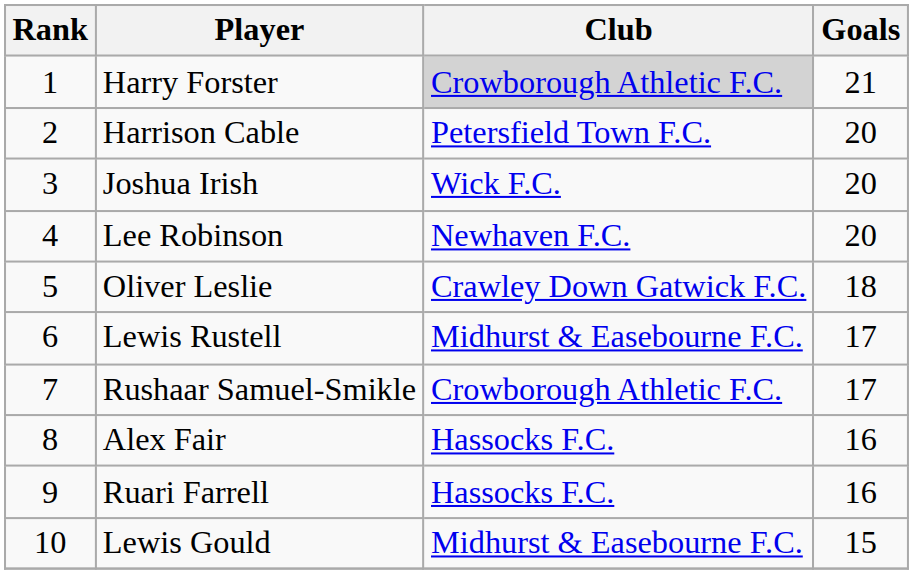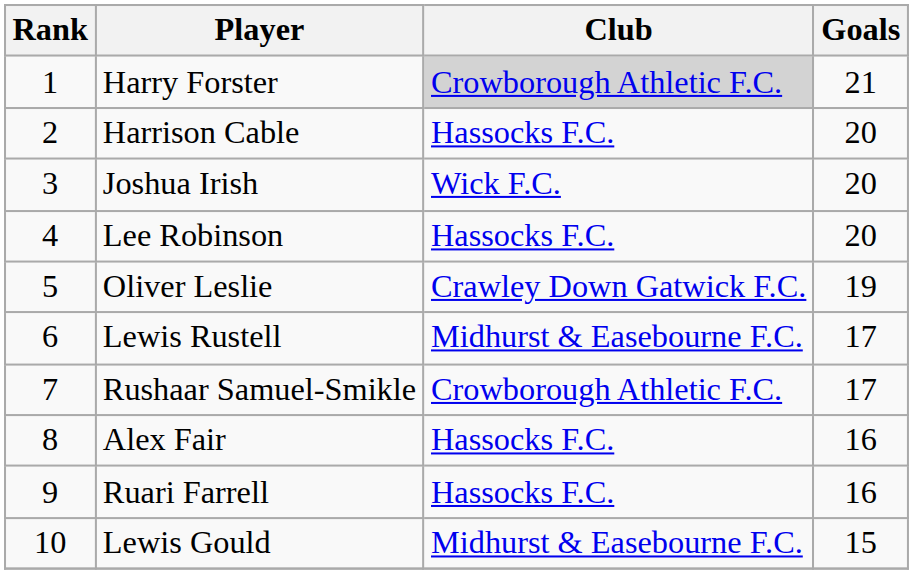Harrison Cable | Club: Petersfield Town F.C. -> Hassocks F.C.
Lee Robinson | Club: Newhaven F.C. -> Hassocks F.C.
Oliver Leslie | Goals: 18 -> 19
